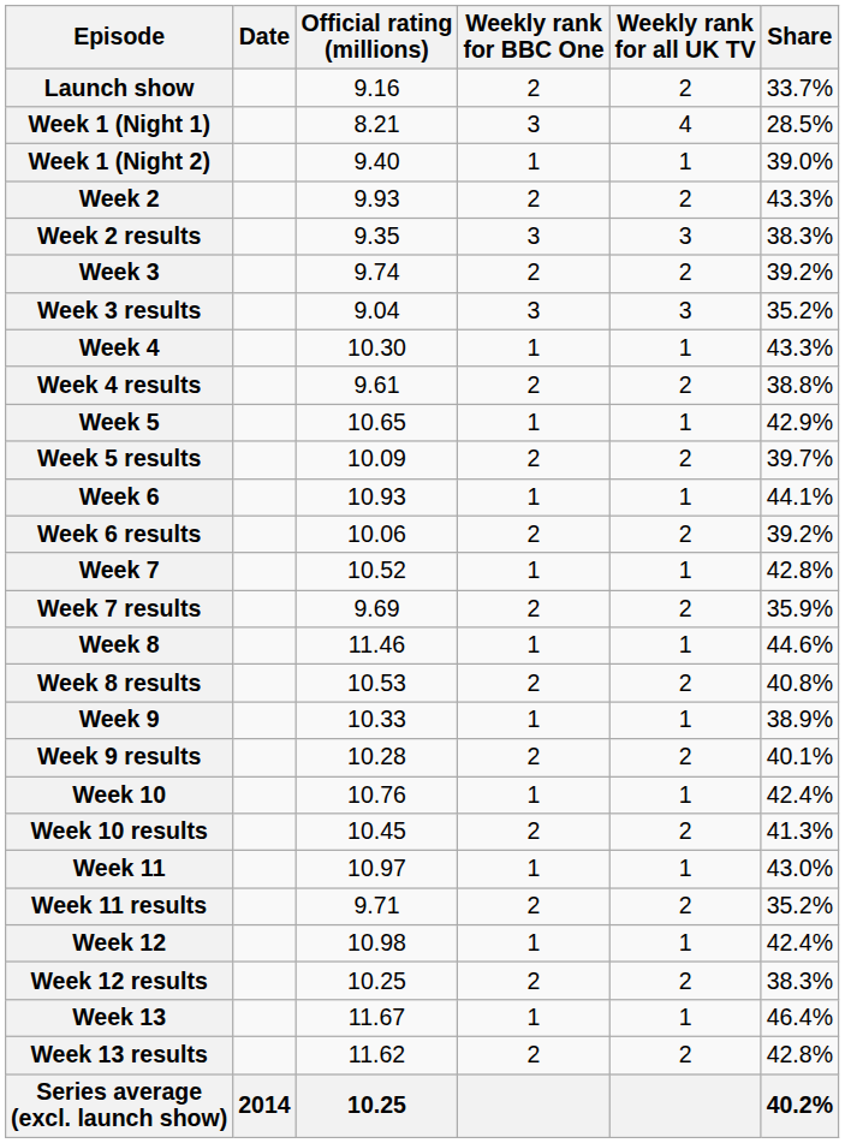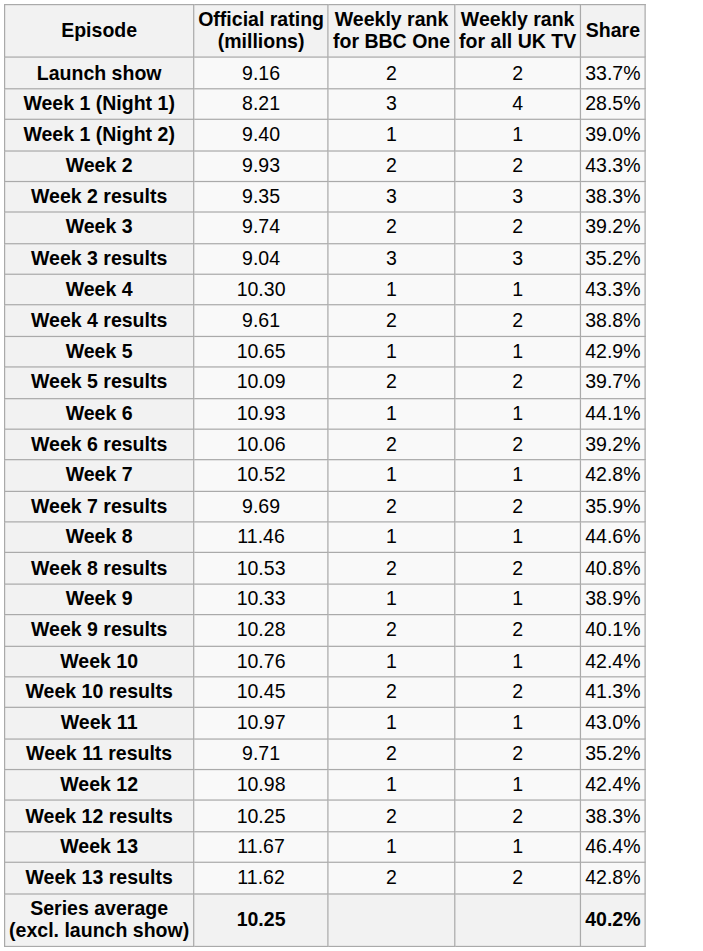- column: Date | 2014
